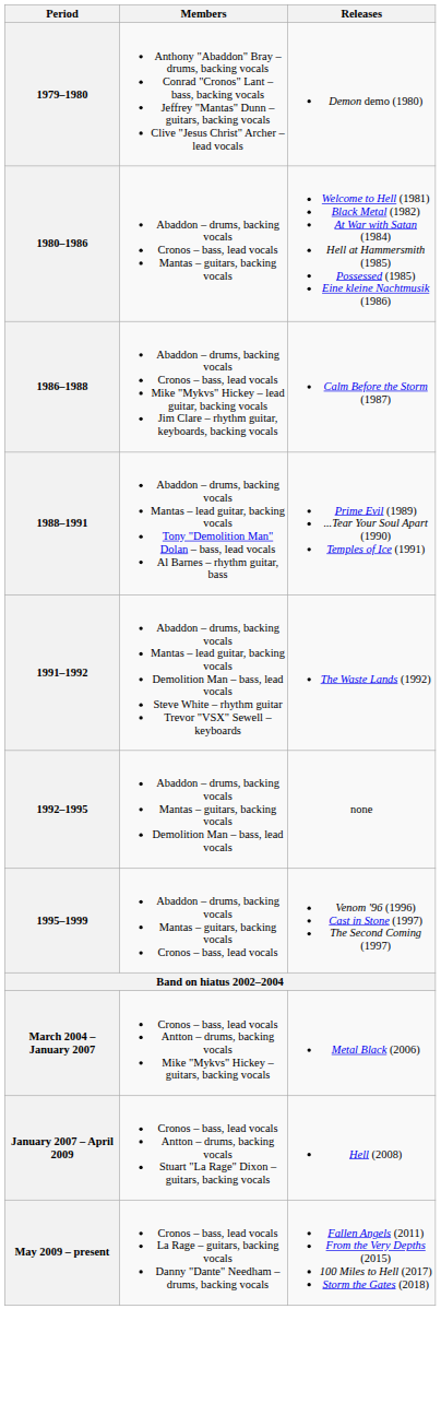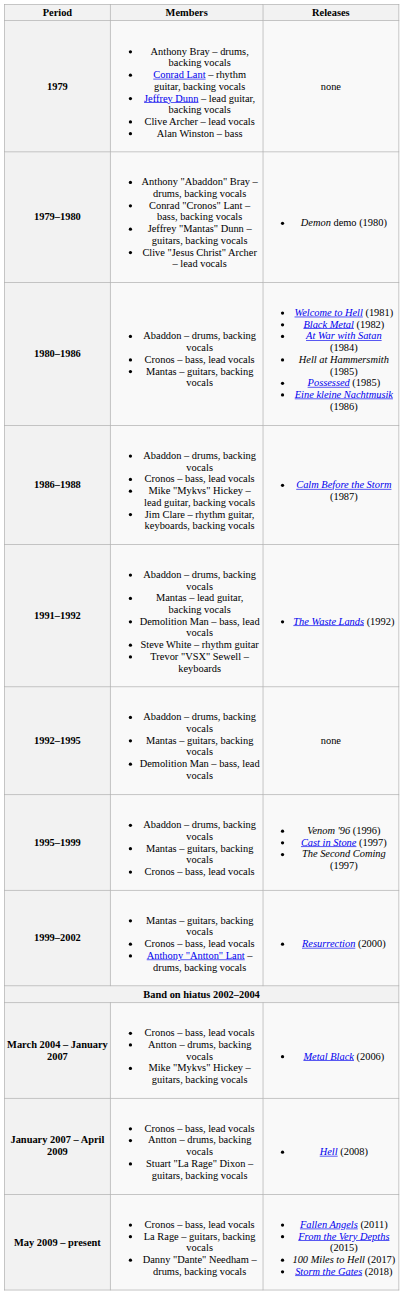+ row: 1979 | Anthony Bray – drums, backing vocals Conrad Lant – rhythm guitar, backing vocals Jeffrey Dunn – lead guitar, backing vocals Clive Archer – lead vocals Alan Winston – bass | none
- row: 1988–1991 | Abaddon – drums, backing vocals Mantas – lead guitar, backing vocals Tony "Demolition Man" Dolan – bass, lead vocals Al Barnes – rhythm guitar, bass | Prime Evil (1989) ...Tear Your Soul Apart (1990) Temples of Ice (1991)
+ row: 1999–2002 | Mantas – guitars, backing vocals Cronos – bass, lead vocals Anthony "Antton" Lant – drums, backing vocals | Resurrection (2000)
